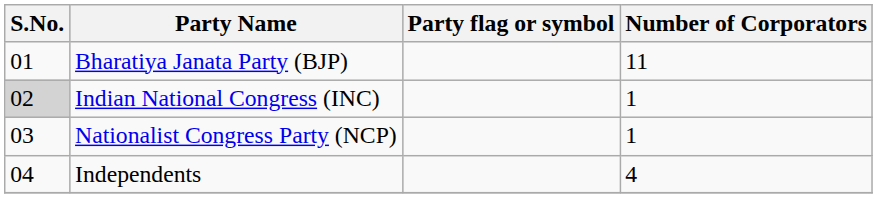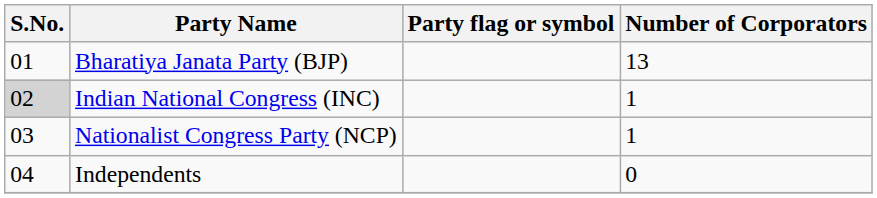Bharatiya Janata Party (BJP) | Number of Corporators: 11 -> 13
Independents | Number of Corporators: 4 -> 0
